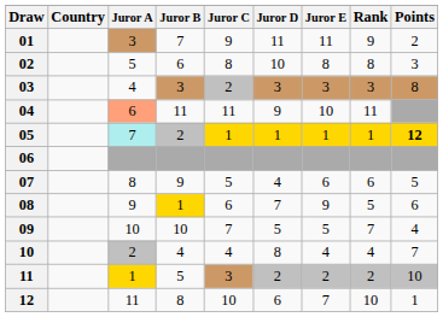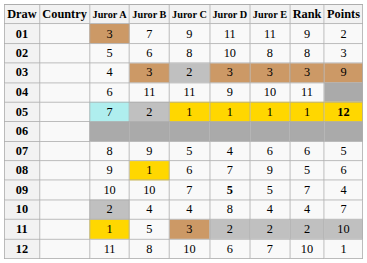03 | Points: 8 -> 9
04 | Juror A: lightsalmon background -> no background
09 | Juror D: normal -> bold
